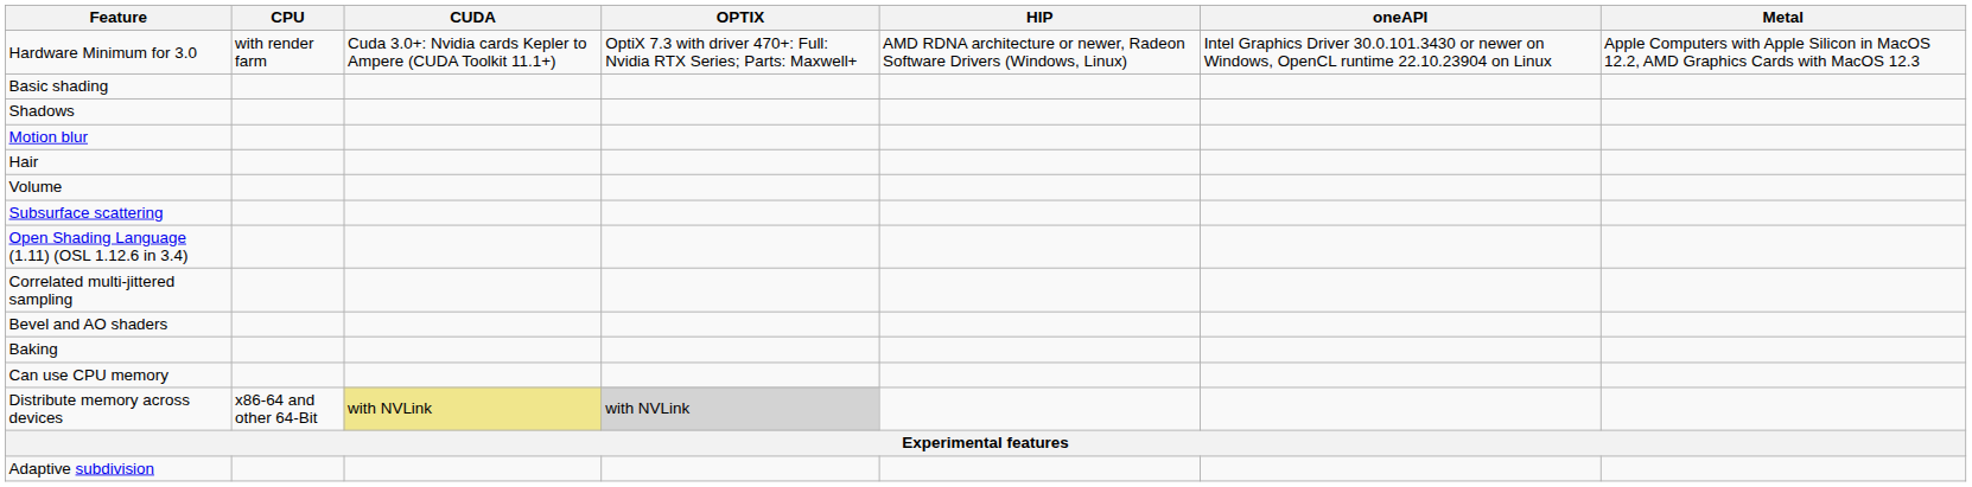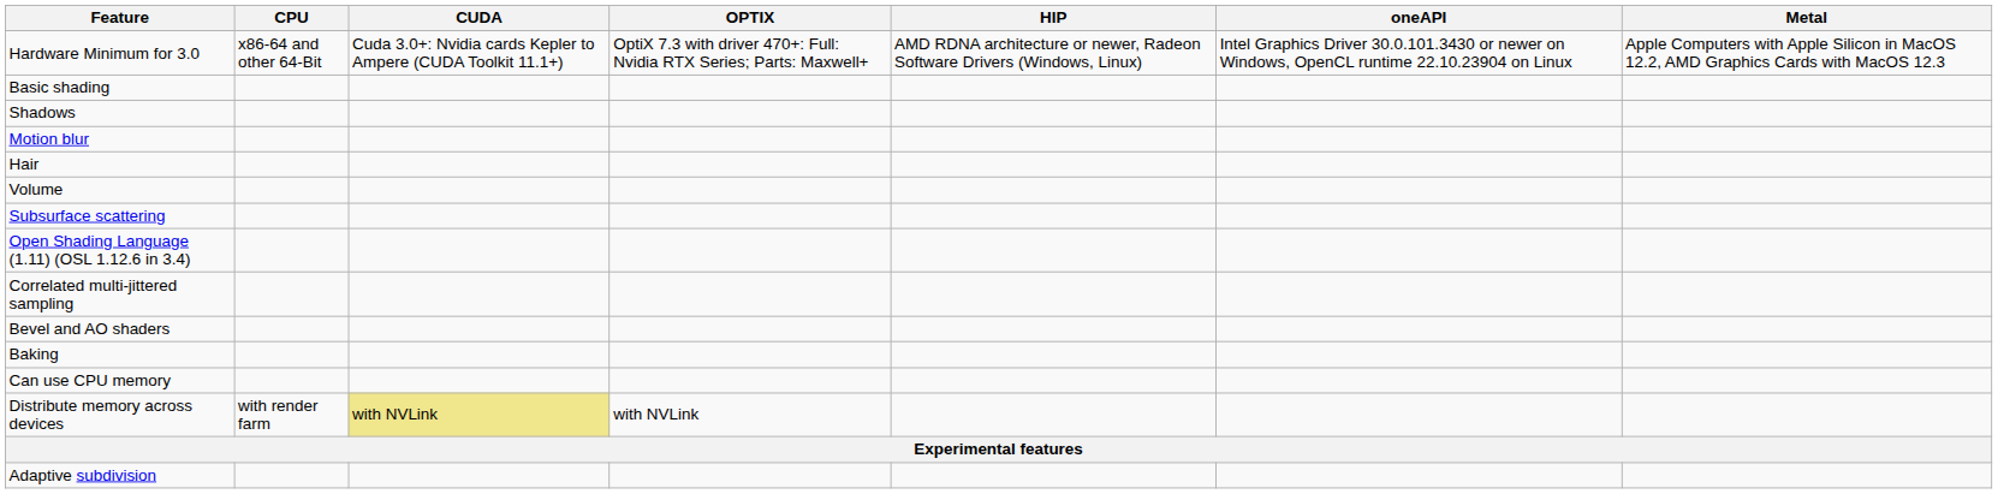Hardware Minimum for 3.0 | CPU: with render farm -> x86-64 and other 64-Bit
Distribute memory across devices | CPU: x86-64 and other 64-Bit -> with render farm
Distribute memory across devices | OPTIX: lightgrey background -> no background
